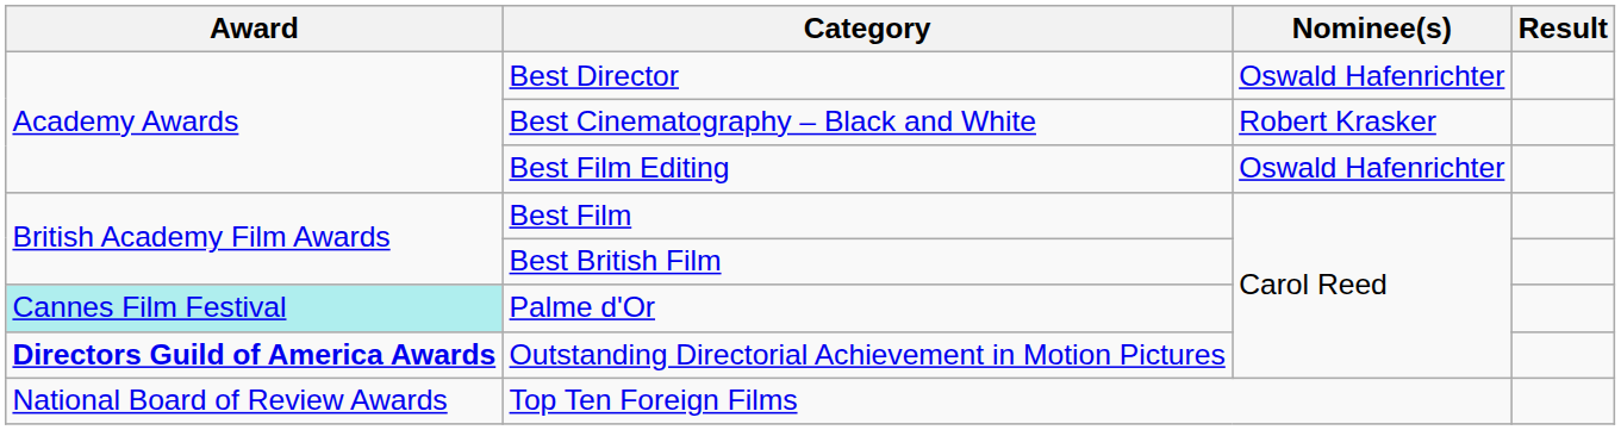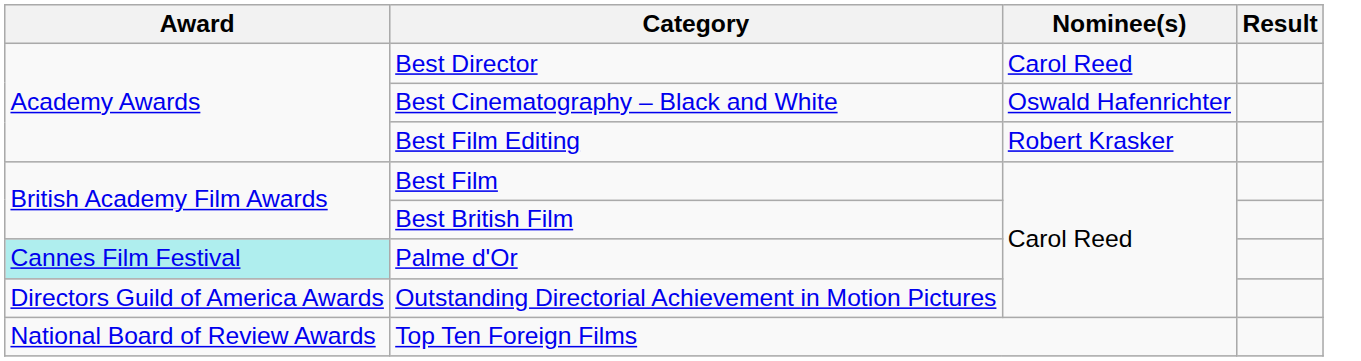Best Director | Nominee(s): Oswald Hafenrichter -> Carol Reed
Best Cinematography – Black and White | Nominee(s): Robert Krasker -> Oswald Hafenrichter
Best Film Editing | Nominee(s): Oswald Hafenrichter -> Robert Krasker
Outstanding Directorial Achievement in Motion Pictures | Award: bold -> normal
